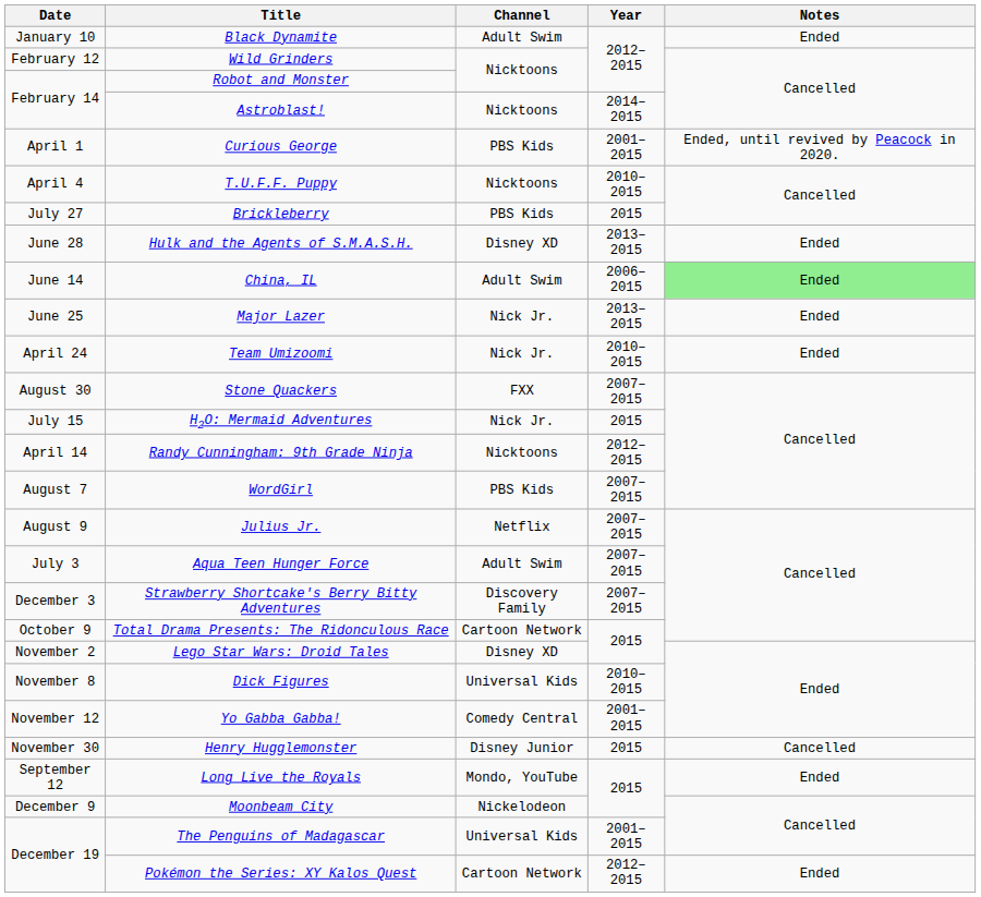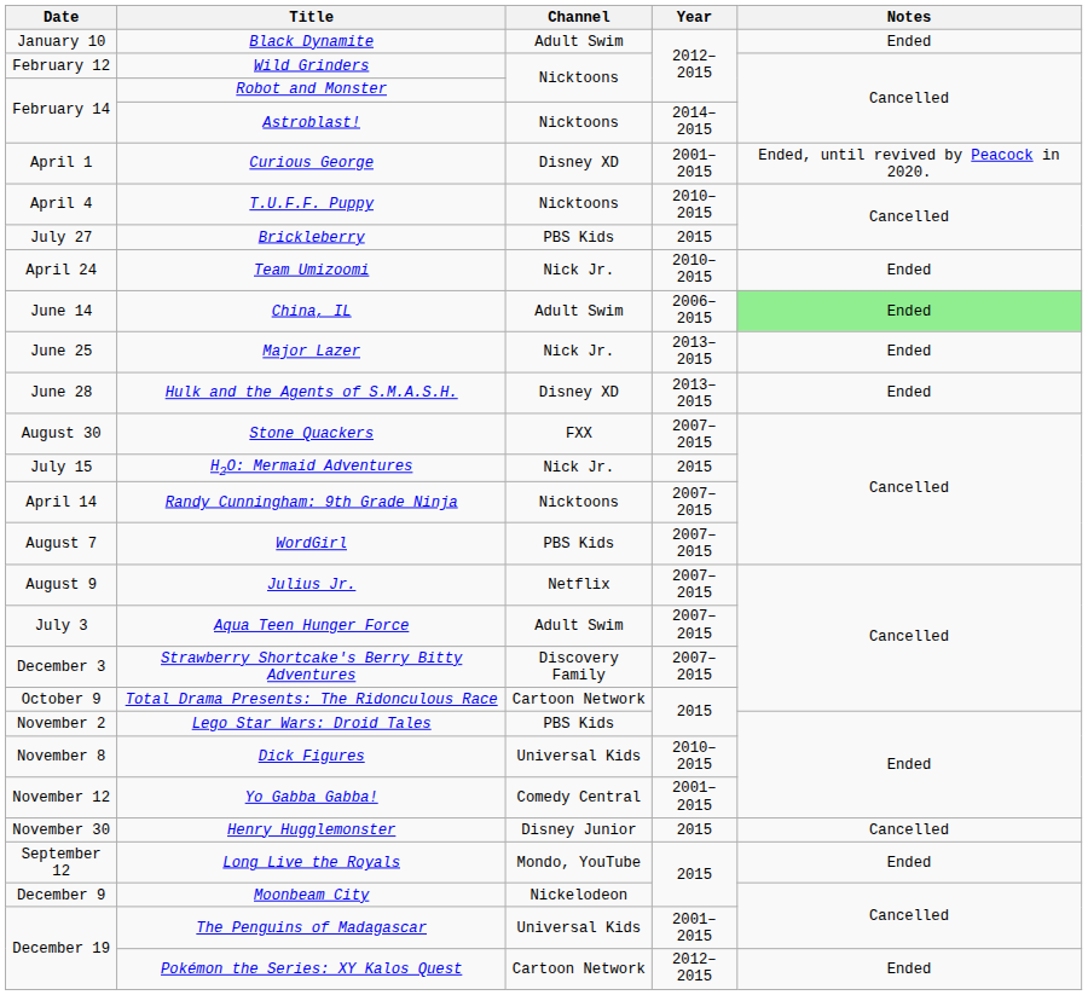Curious George | Channel: PBS Kids -> Disney XD
rows swapped: Team Umizoomi <-> Hulk and the Agents of S.M.A.S.H.
Randy Cunningham: 9th Grade Ninja | Year: 2012–2015 -> 2007–2015
Lego Star Wars: Droid Tales | Channel: Disney XD -> PBS Kids
